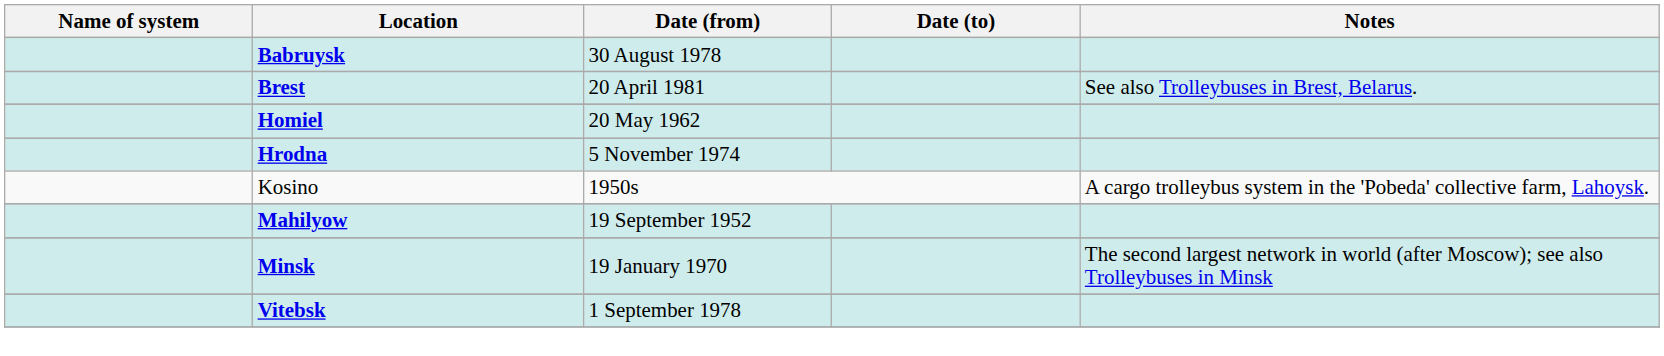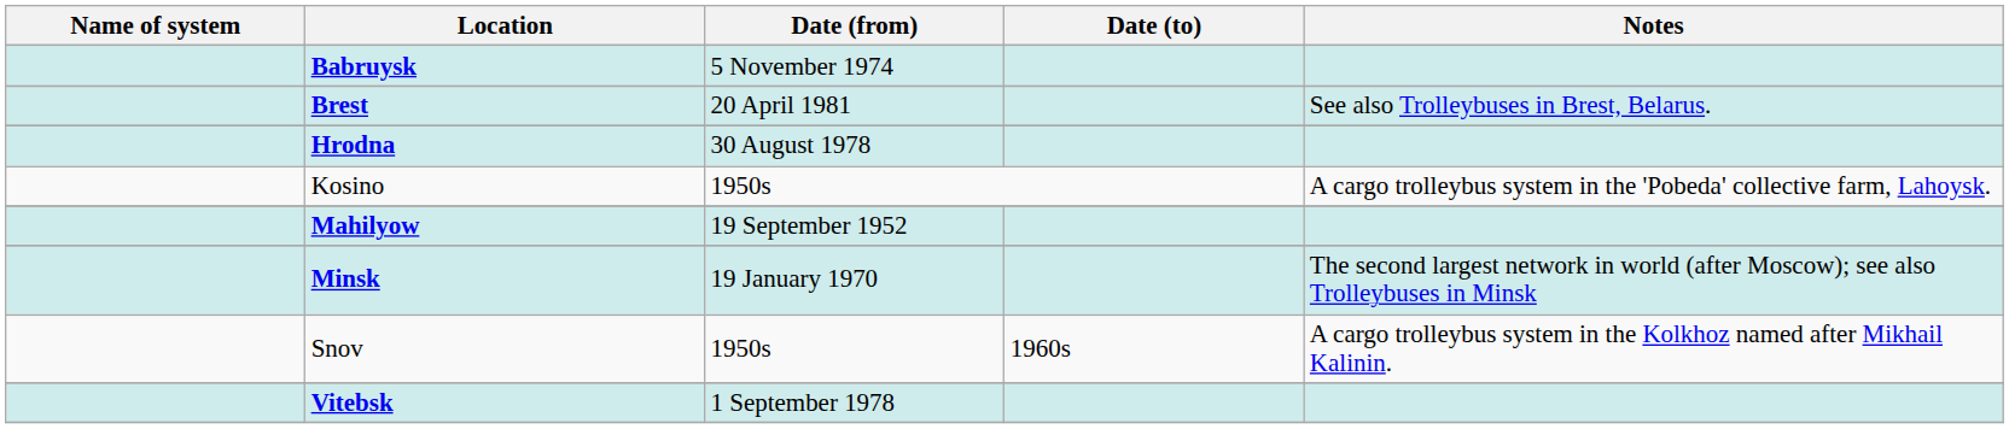Babruysk | Date (from): 30 August 1978 -> 5 November 1974
- row: Homiel | 20 May 1962
Hrodna | Date (from): 5 November 1974 -> 30 August 1978
+ row: Snov | 1950s | 1960s | A cargo trolleybus system in the Kolkhoz named after Mikhail Kalinin.
